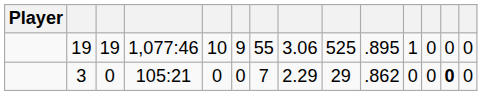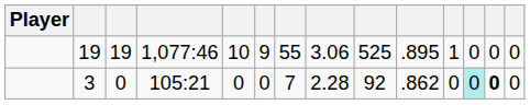3 | column 8: 2.29 -> 2.28
3 | column 9: 29 -> 92
3 | column 12: no background -> paleturquoise background
